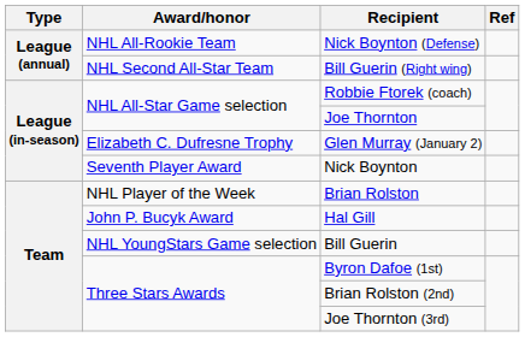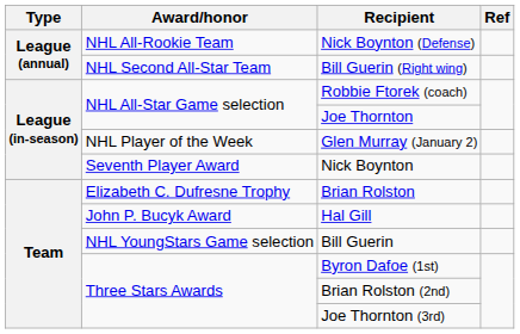Glen Murray (January 2) | Award/honor: Elizabeth C. Dufresne Trophy -> NHL Player of the Week
Brian Rolston | Award/honor: NHL Player of the Week -> Elizabeth C. Dufresne Trophy
